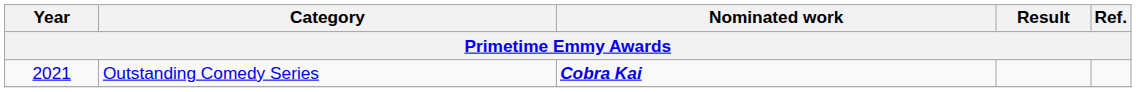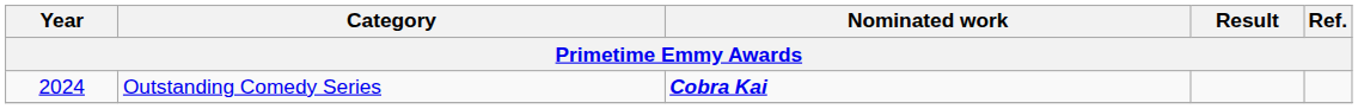Outstanding Comedy Series | Year: 2021 -> 2024
